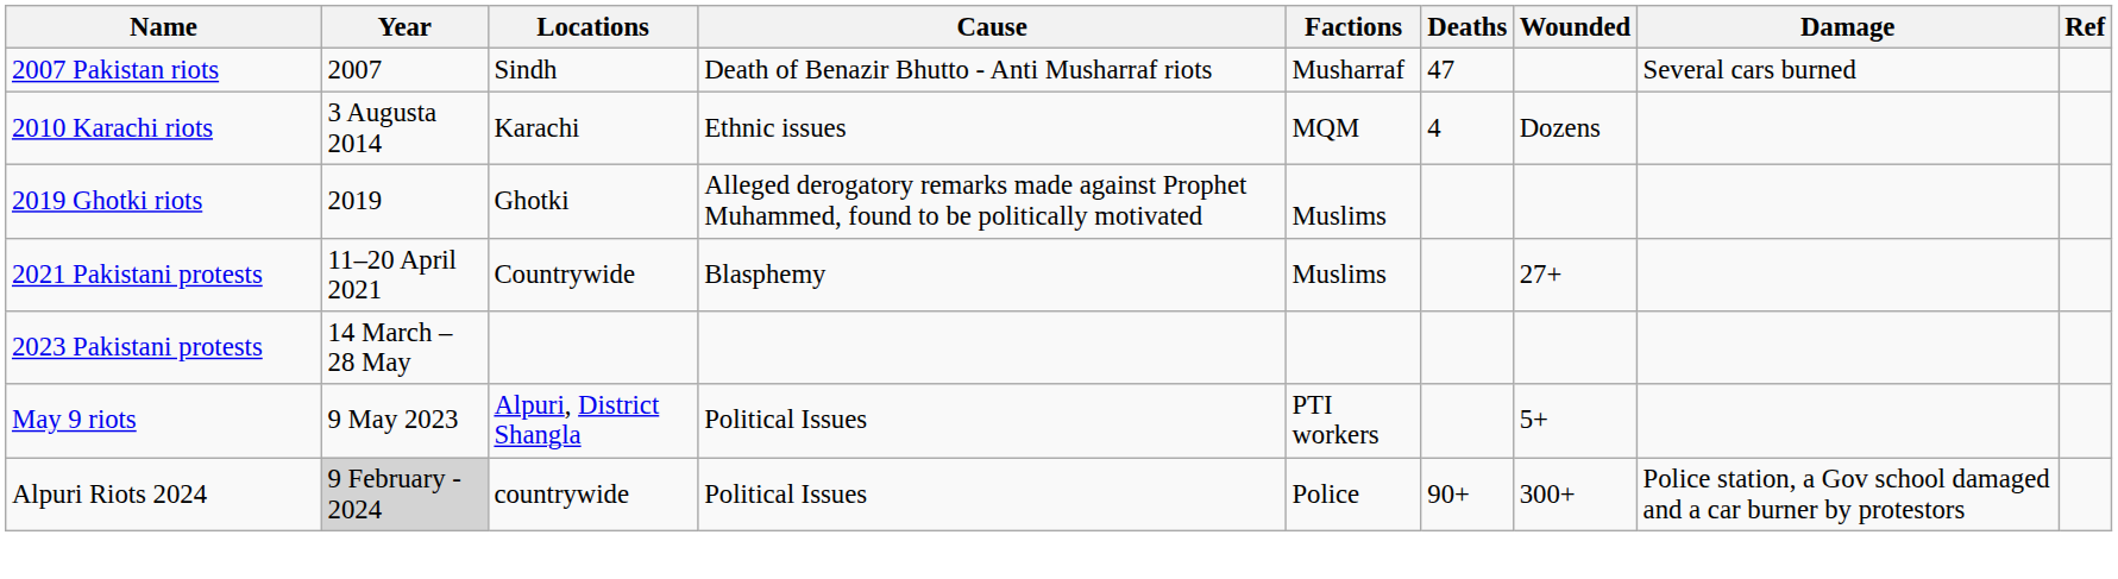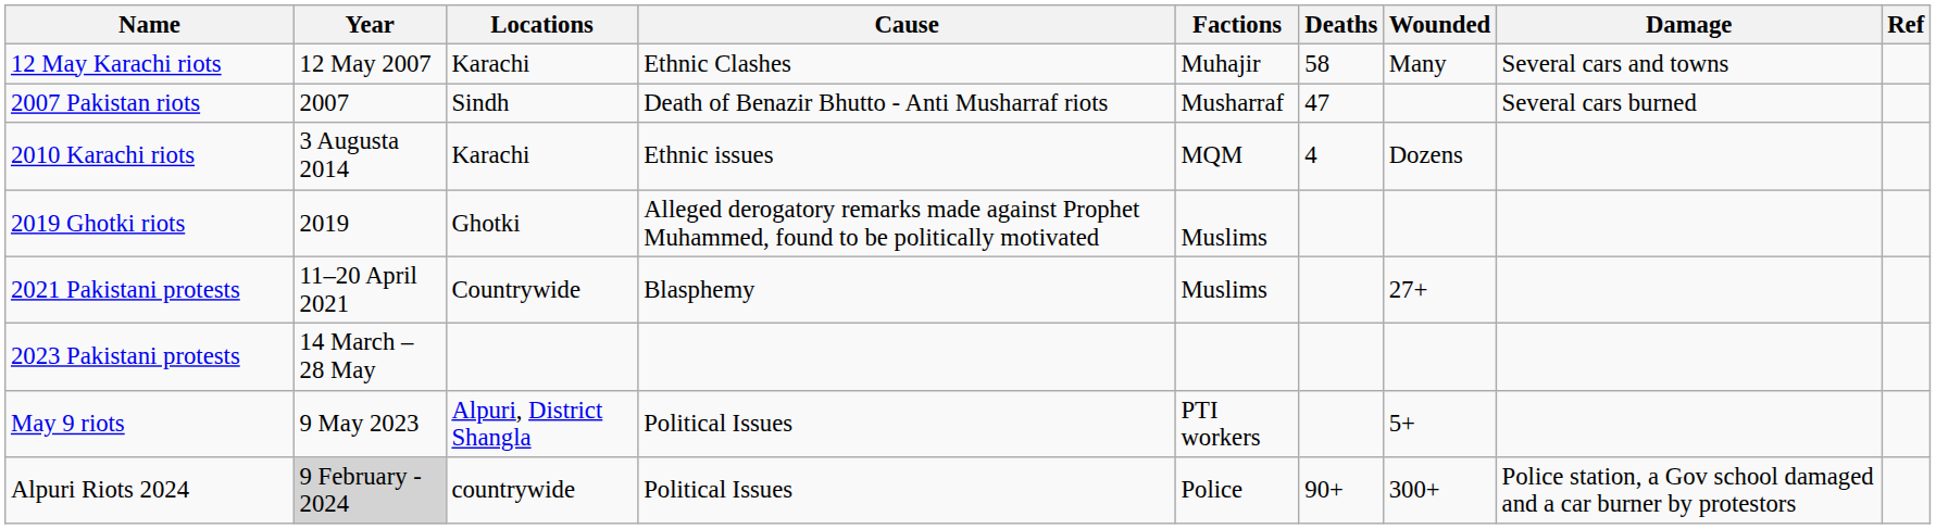+ row: 12 May Karachi riots | 12 May 2007 | Karachi | Ethnic Clashes | Muhajir | 58 | Many | Several cars and towns
